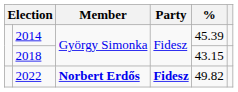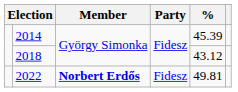2018 | %: 43.15 -> 43.12
2022 | Party: bold -> normal
2022 | %: 49.82 -> 49.81
